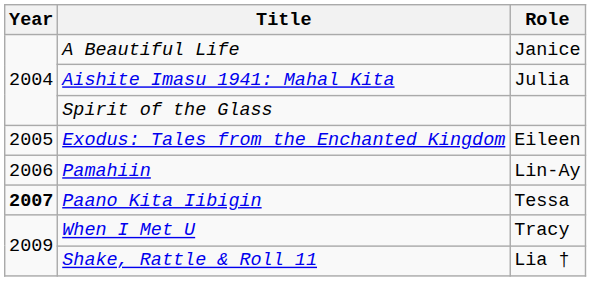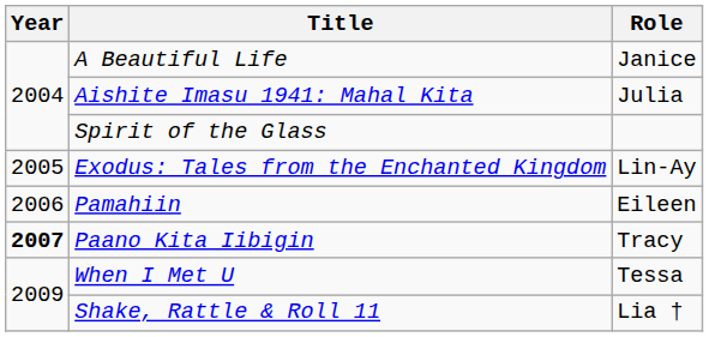Exodus: Tales from the Enchanted Kingdom | Role: Eileen -> Lin-Ay
Pamahiin | Role: Lin-Ay -> Eileen
Paano Kita Iibigin | Role: Tessa -> Tracy
When I Met U | Role: Tracy -> Tessa
